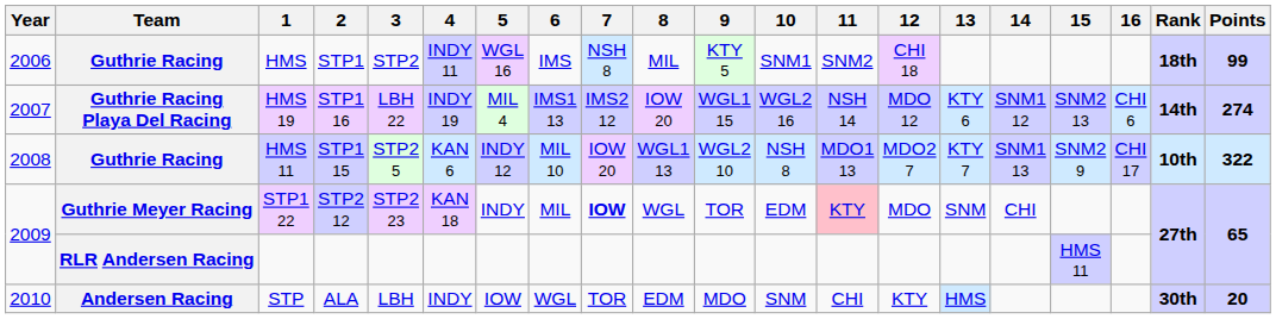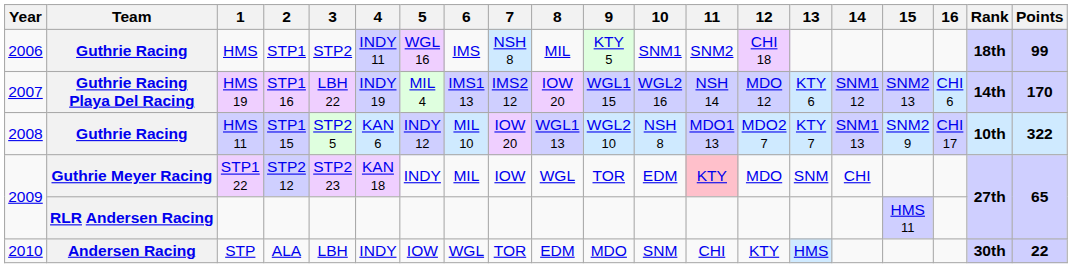HMS 19 | Points: 274 -> 170
STP1 22 | 7: bold -> normal
STP | Points: 20 -> 22
